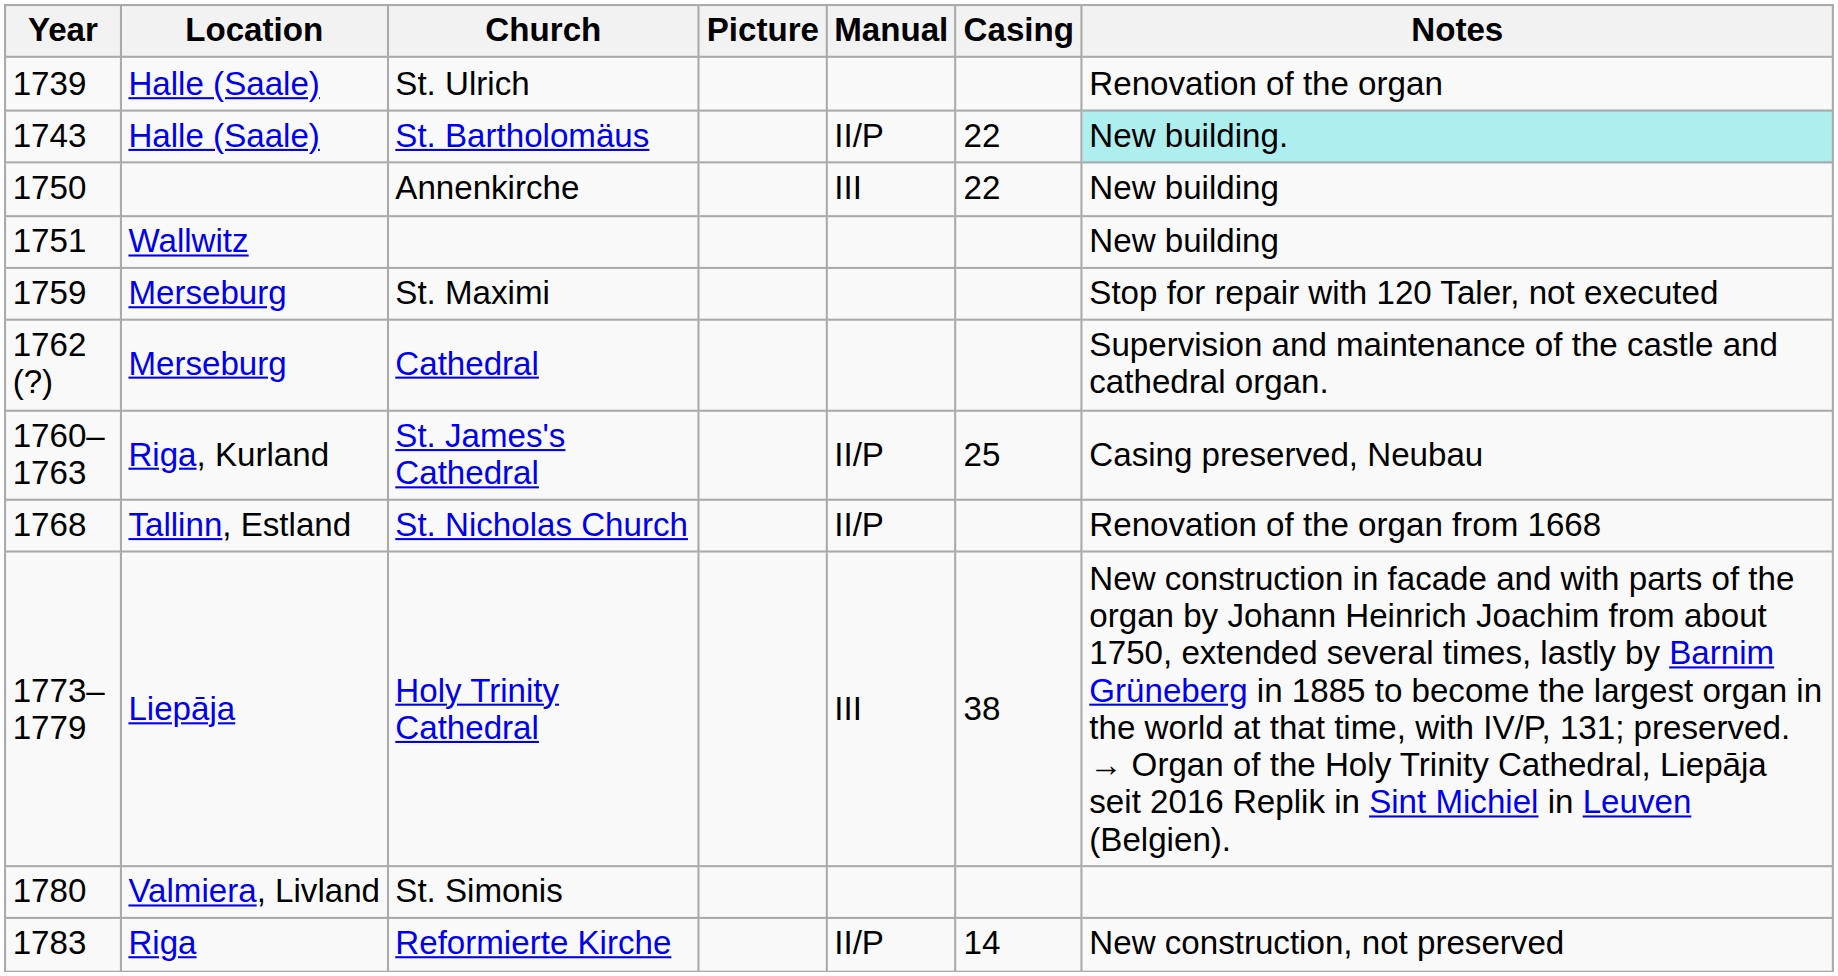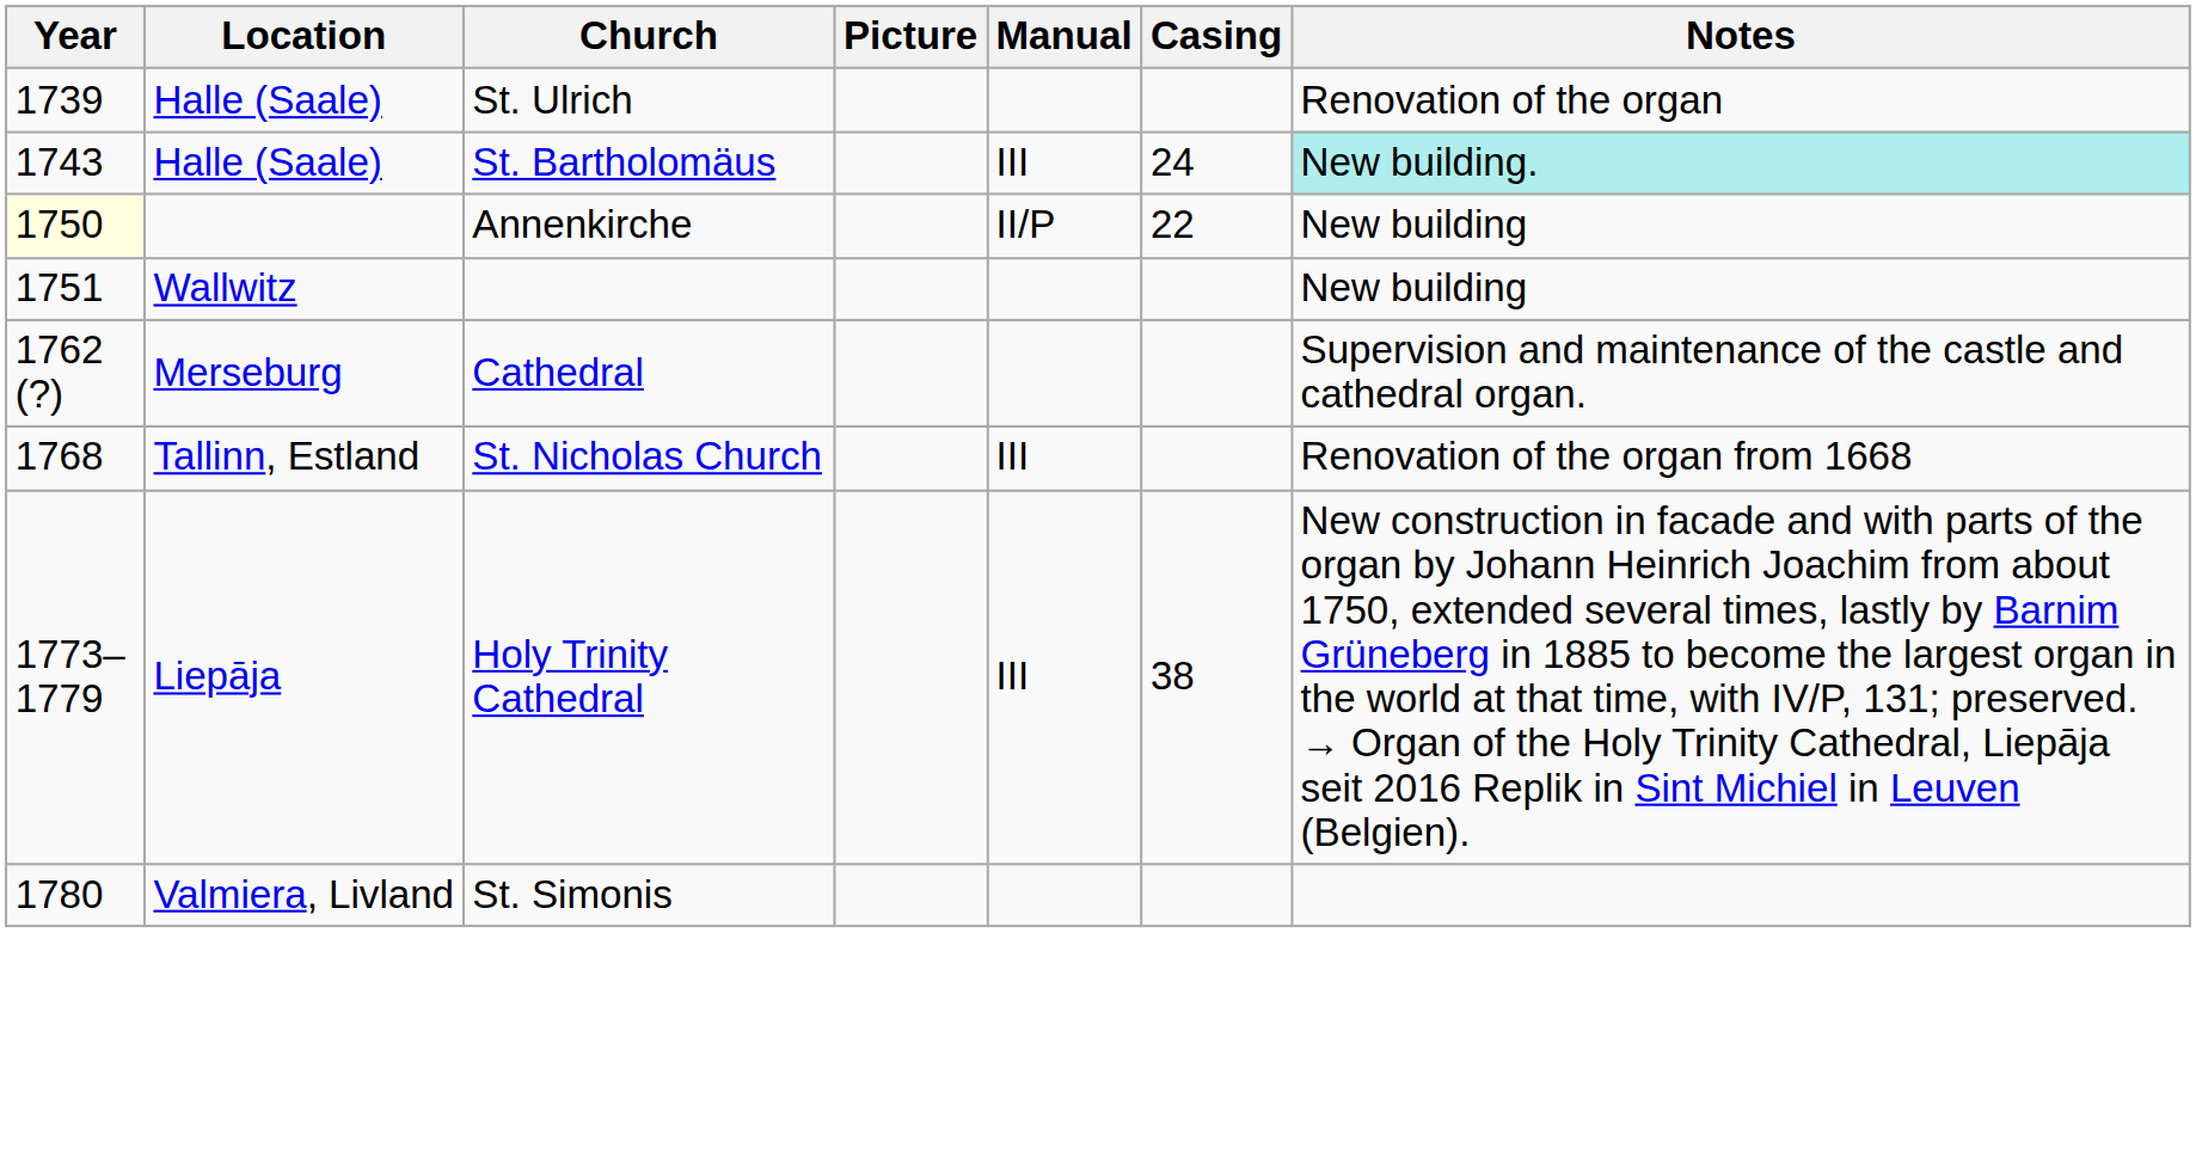St. Bartholomäus | Manual: II/P -> III
St. Bartholomäus | Casing: 22 -> 24
Annenkirche | Year: no background -> lightyellow background
Annenkirche | Manual: III -> II/P
- row: 1759 | Merseburg | St. Maximi | Stop for repair with 120 Taler, not executed
- row: 1760–1763 | Riga, Kurland | St. James's Cathedral | II/P | 25 | Casing preserved, Neubau
St. Nicholas Church | Manual: II/P -> III
- row: 1783 | Riga | Reformierte Kirche | II/P | 14 | New construction, not preserved
